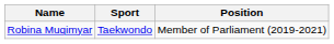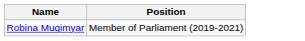- column: Sport | Taekwondo
